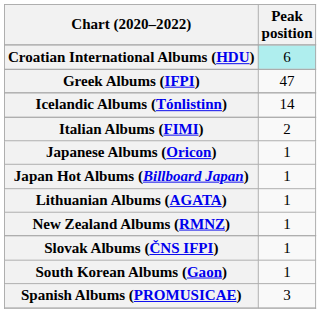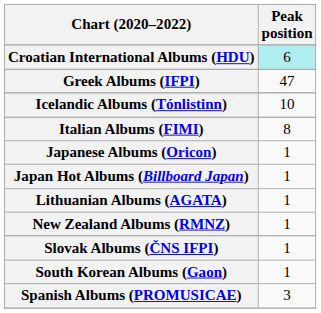Icelandic Albums (Tónlistinn) | Peak position: 14 -> 10
Italian Albums (FIMI) | Peak position: 2 -> 8
